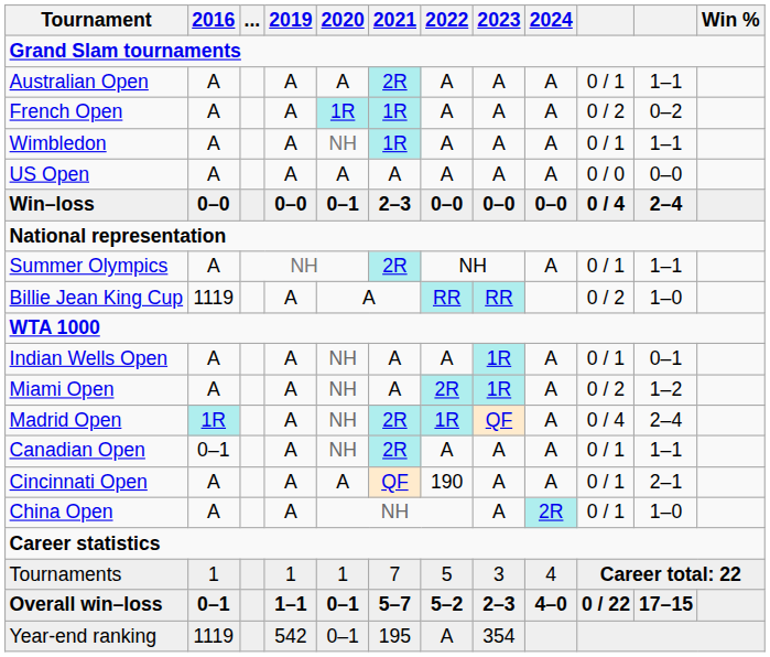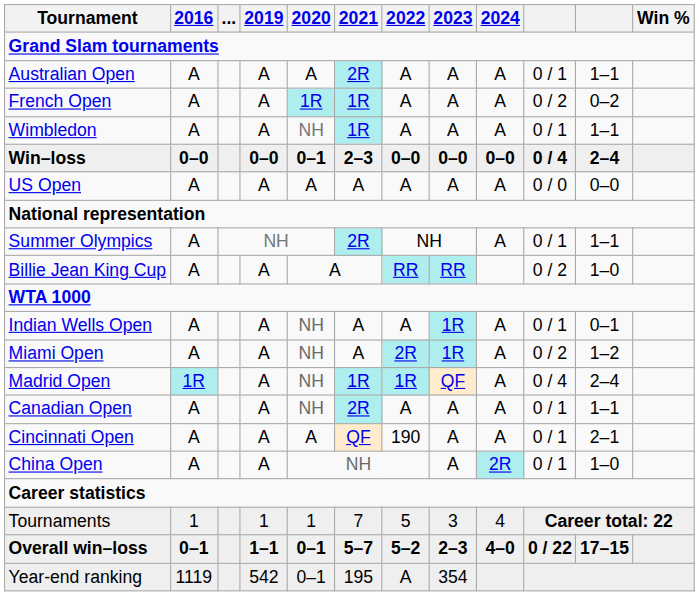rows swapped: US Open <-> Win–loss
Billie Jean King Cup | 2016: 1119 -> A
Madrid Open | 2021: 2R -> 1R
Canadian Open | 2016: 0–1 -> A
